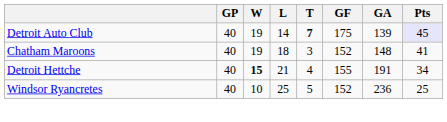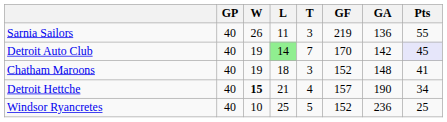+ row: Sarnia Sailors | 40 | 26 | 11 | 3 | 219 | 136 | 55
Detroit Auto Club | L: no background -> lightgreen background
Detroit Auto Club | T: bold -> normal
Detroit Auto Club | GF: 175 -> 170
Detroit Auto Club | GA: 139 -> 142
Detroit Hettche | GF: 155 -> 157
Detroit Hettche | GA: 191 -> 190
